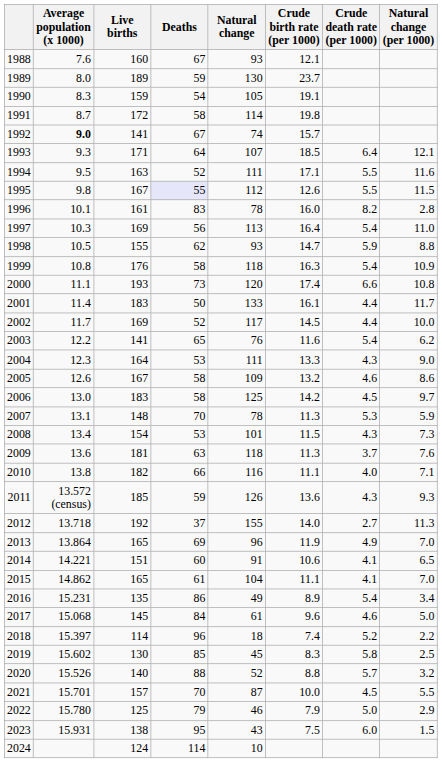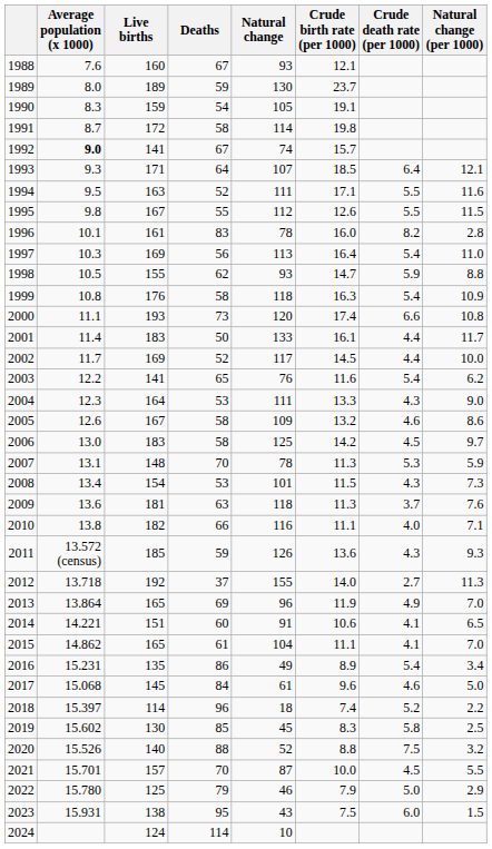1995 | Deaths: lavender background -> no background
2020 | Crude death rate (per 1000): 5.7 -> 7.5
